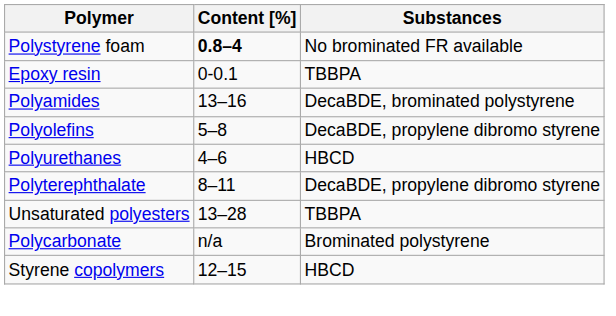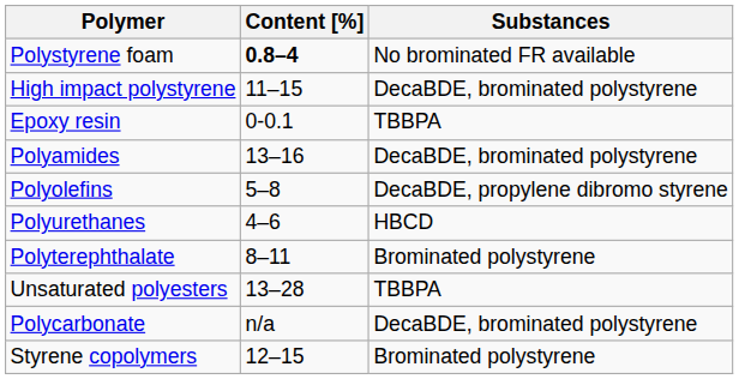+ row: High impact polystyrene | 11–15 | DecaBDE, brominated polystyrene
Polyterephthalate | Substances: DecaBDE, propylene dibromo styrene -> Brominated polystyrene
Polycarbonate | Substances: Brominated polystyrene -> DecaBDE, brominated polystyrene
Styrene copolymers | Substances: HBCD -> Brominated polystyrene
